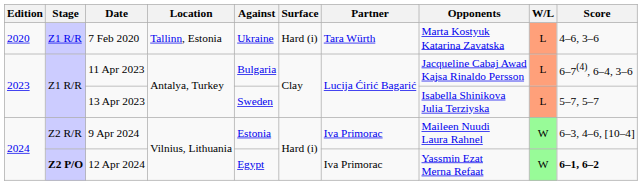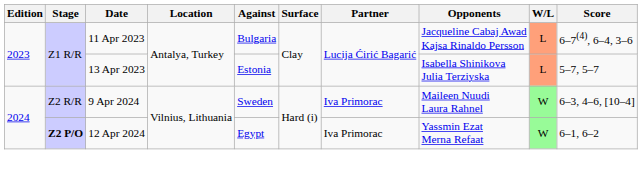- row: 2020 | Z1 R/R | 7 Feb 2020 | Tallinn, Estonia | Ukraine | Hard (i) | Tara Würth | Marta Kostyuk Katarina Zavatska | L | 4–6, 3–6
13 Apr 2023 | Against: Sweden -> Estonia
9 Apr 2024 | Against: Estonia -> Sweden
12 Apr 2024 | Score: bold -> normal
